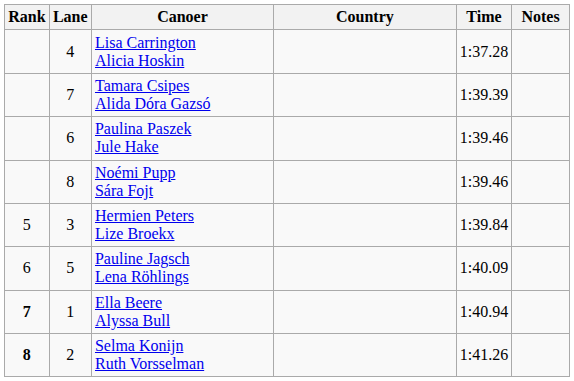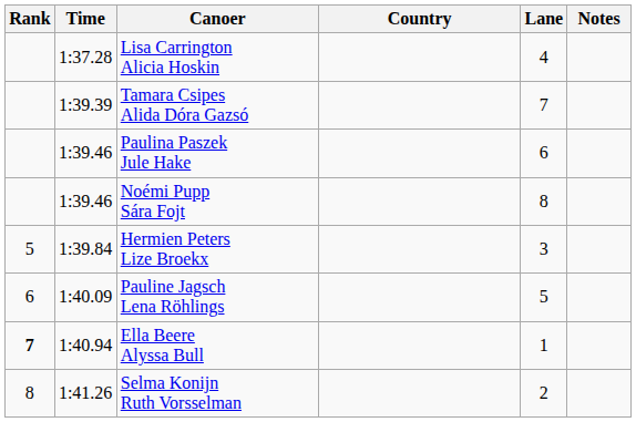columns swapped: Lane <-> Time
Selma Konijn Ruth Vorsselman | Rank: bold -> normal
